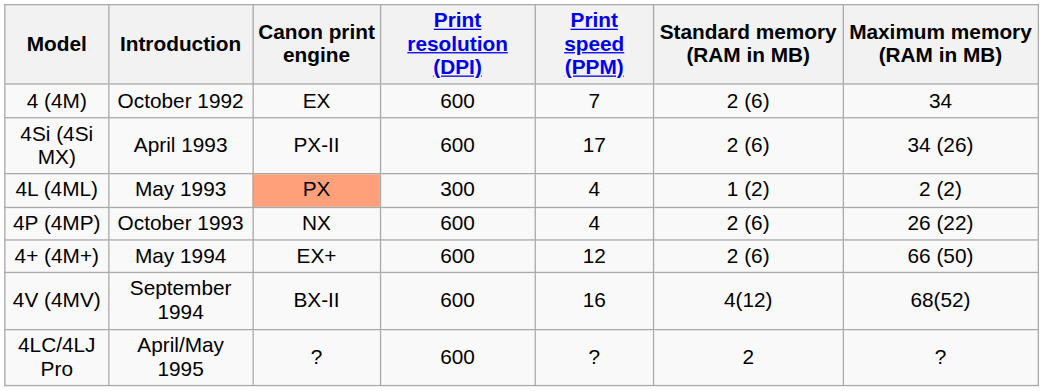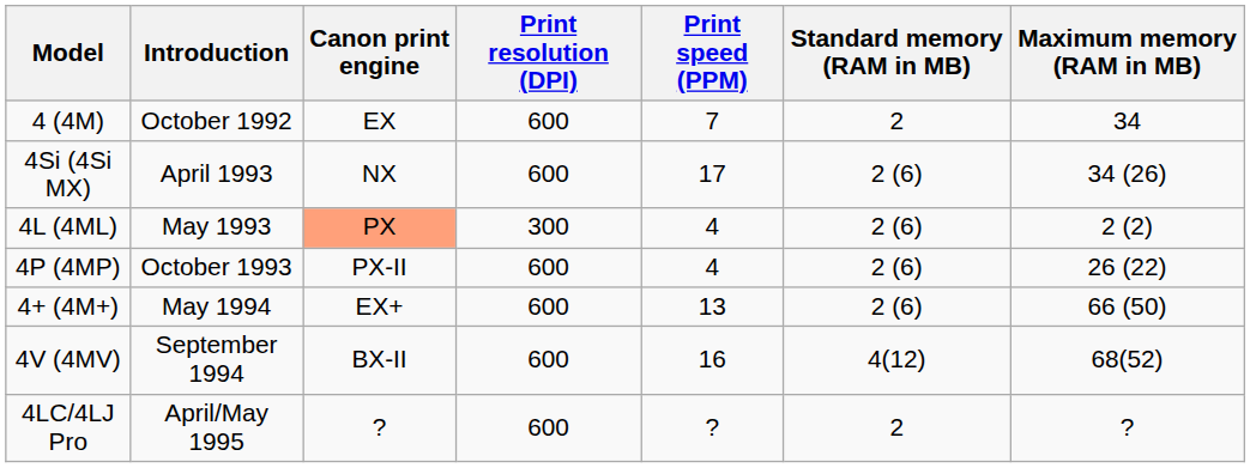4 (4M) | Standard memory (RAM in MB): 2 (6) -> 2
4Si (4Si MX) | Canon print engine: PX-II -> NX
4L (4ML) | Standard memory (RAM in MB): 1 (2) -> 2 (6)
4P (4MP) | Canon print engine: NX -> PX-II
4+ (4M+) | Print speed (PPM): 12 -> 13
